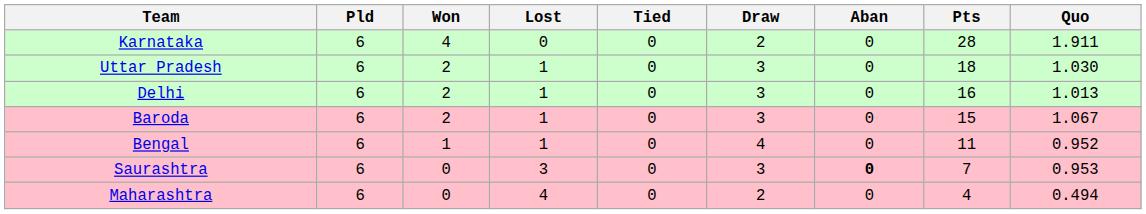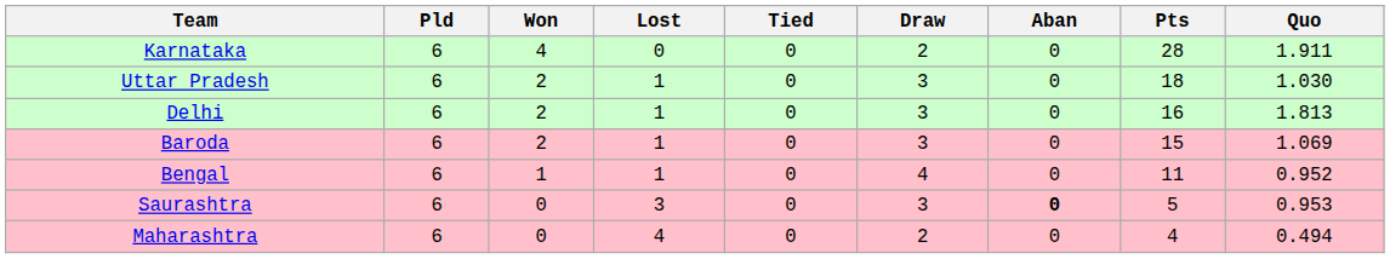Delhi | Quo: 1.013 -> 1.813
Baroda | Quo: 1.067 -> 1.069
Saurashtra | Pts: 7 -> 5
